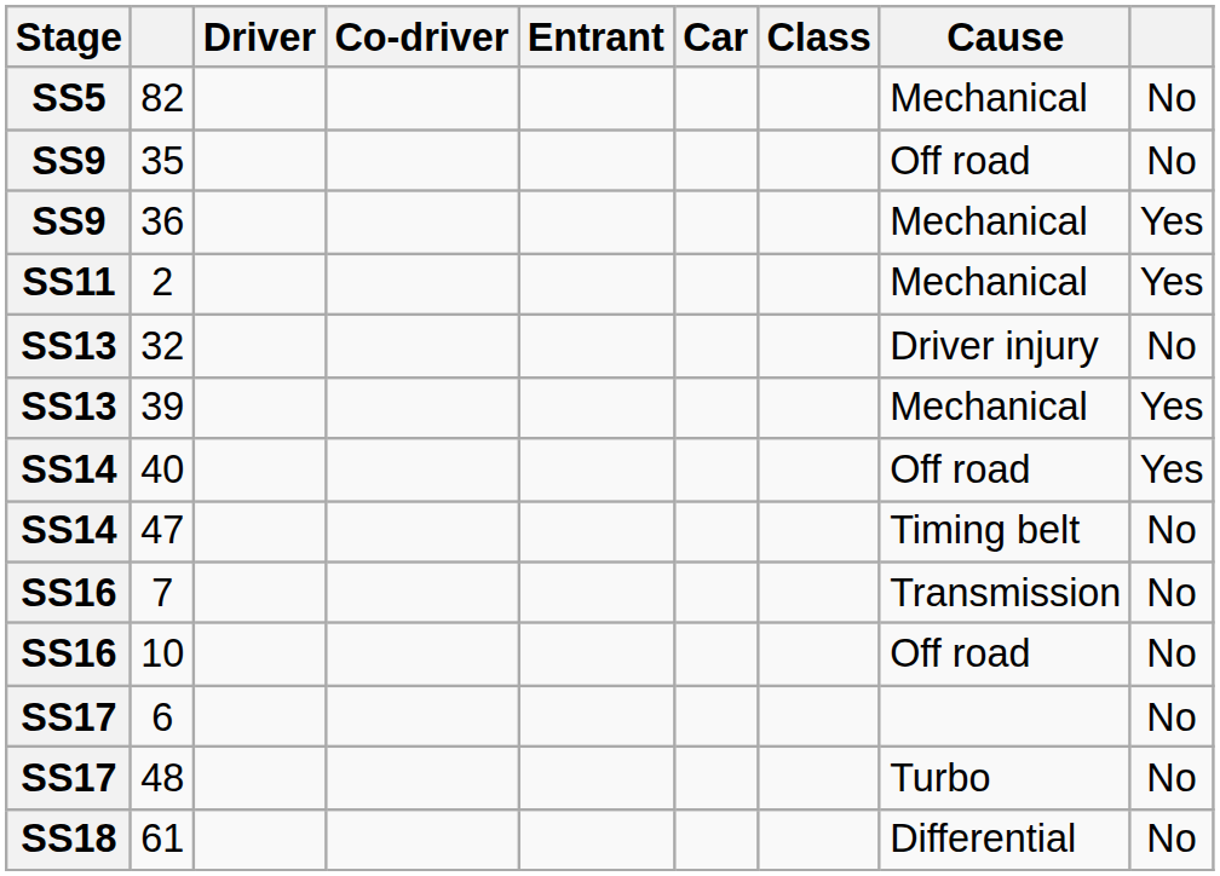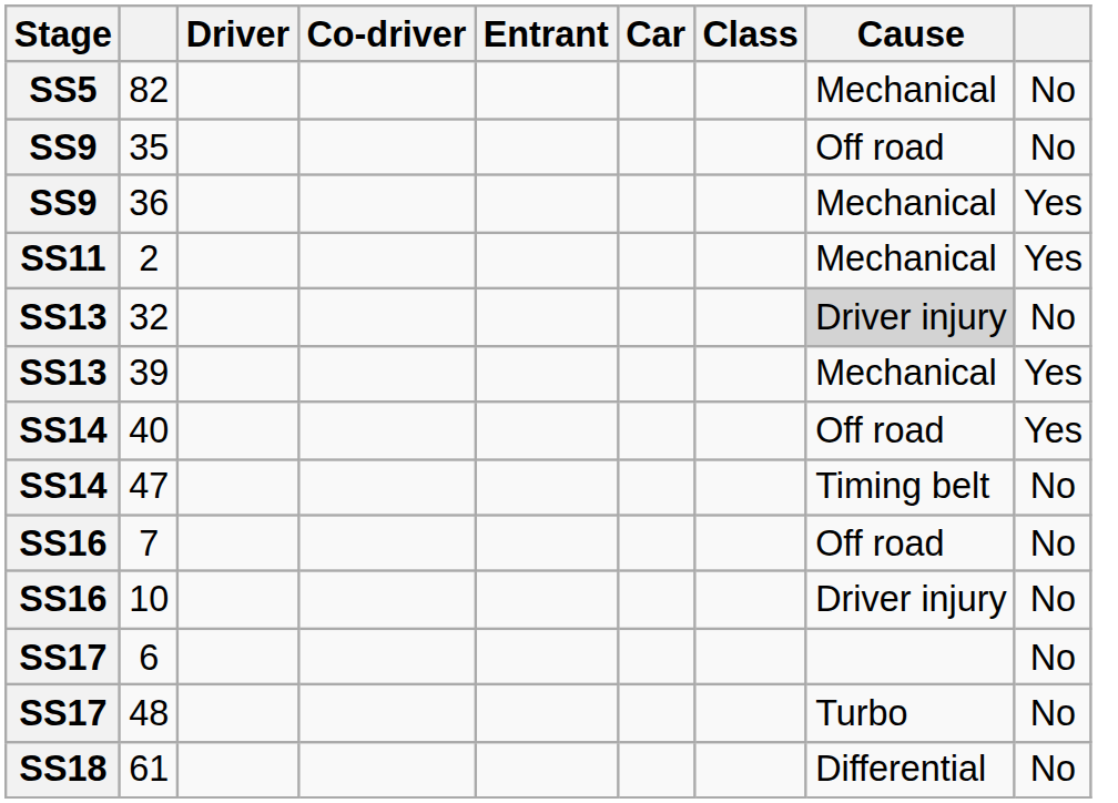32 | Cause: no background -> lightgrey background
7 | Cause: Transmission -> Off road
10 | Cause: Off road -> Driver injury
